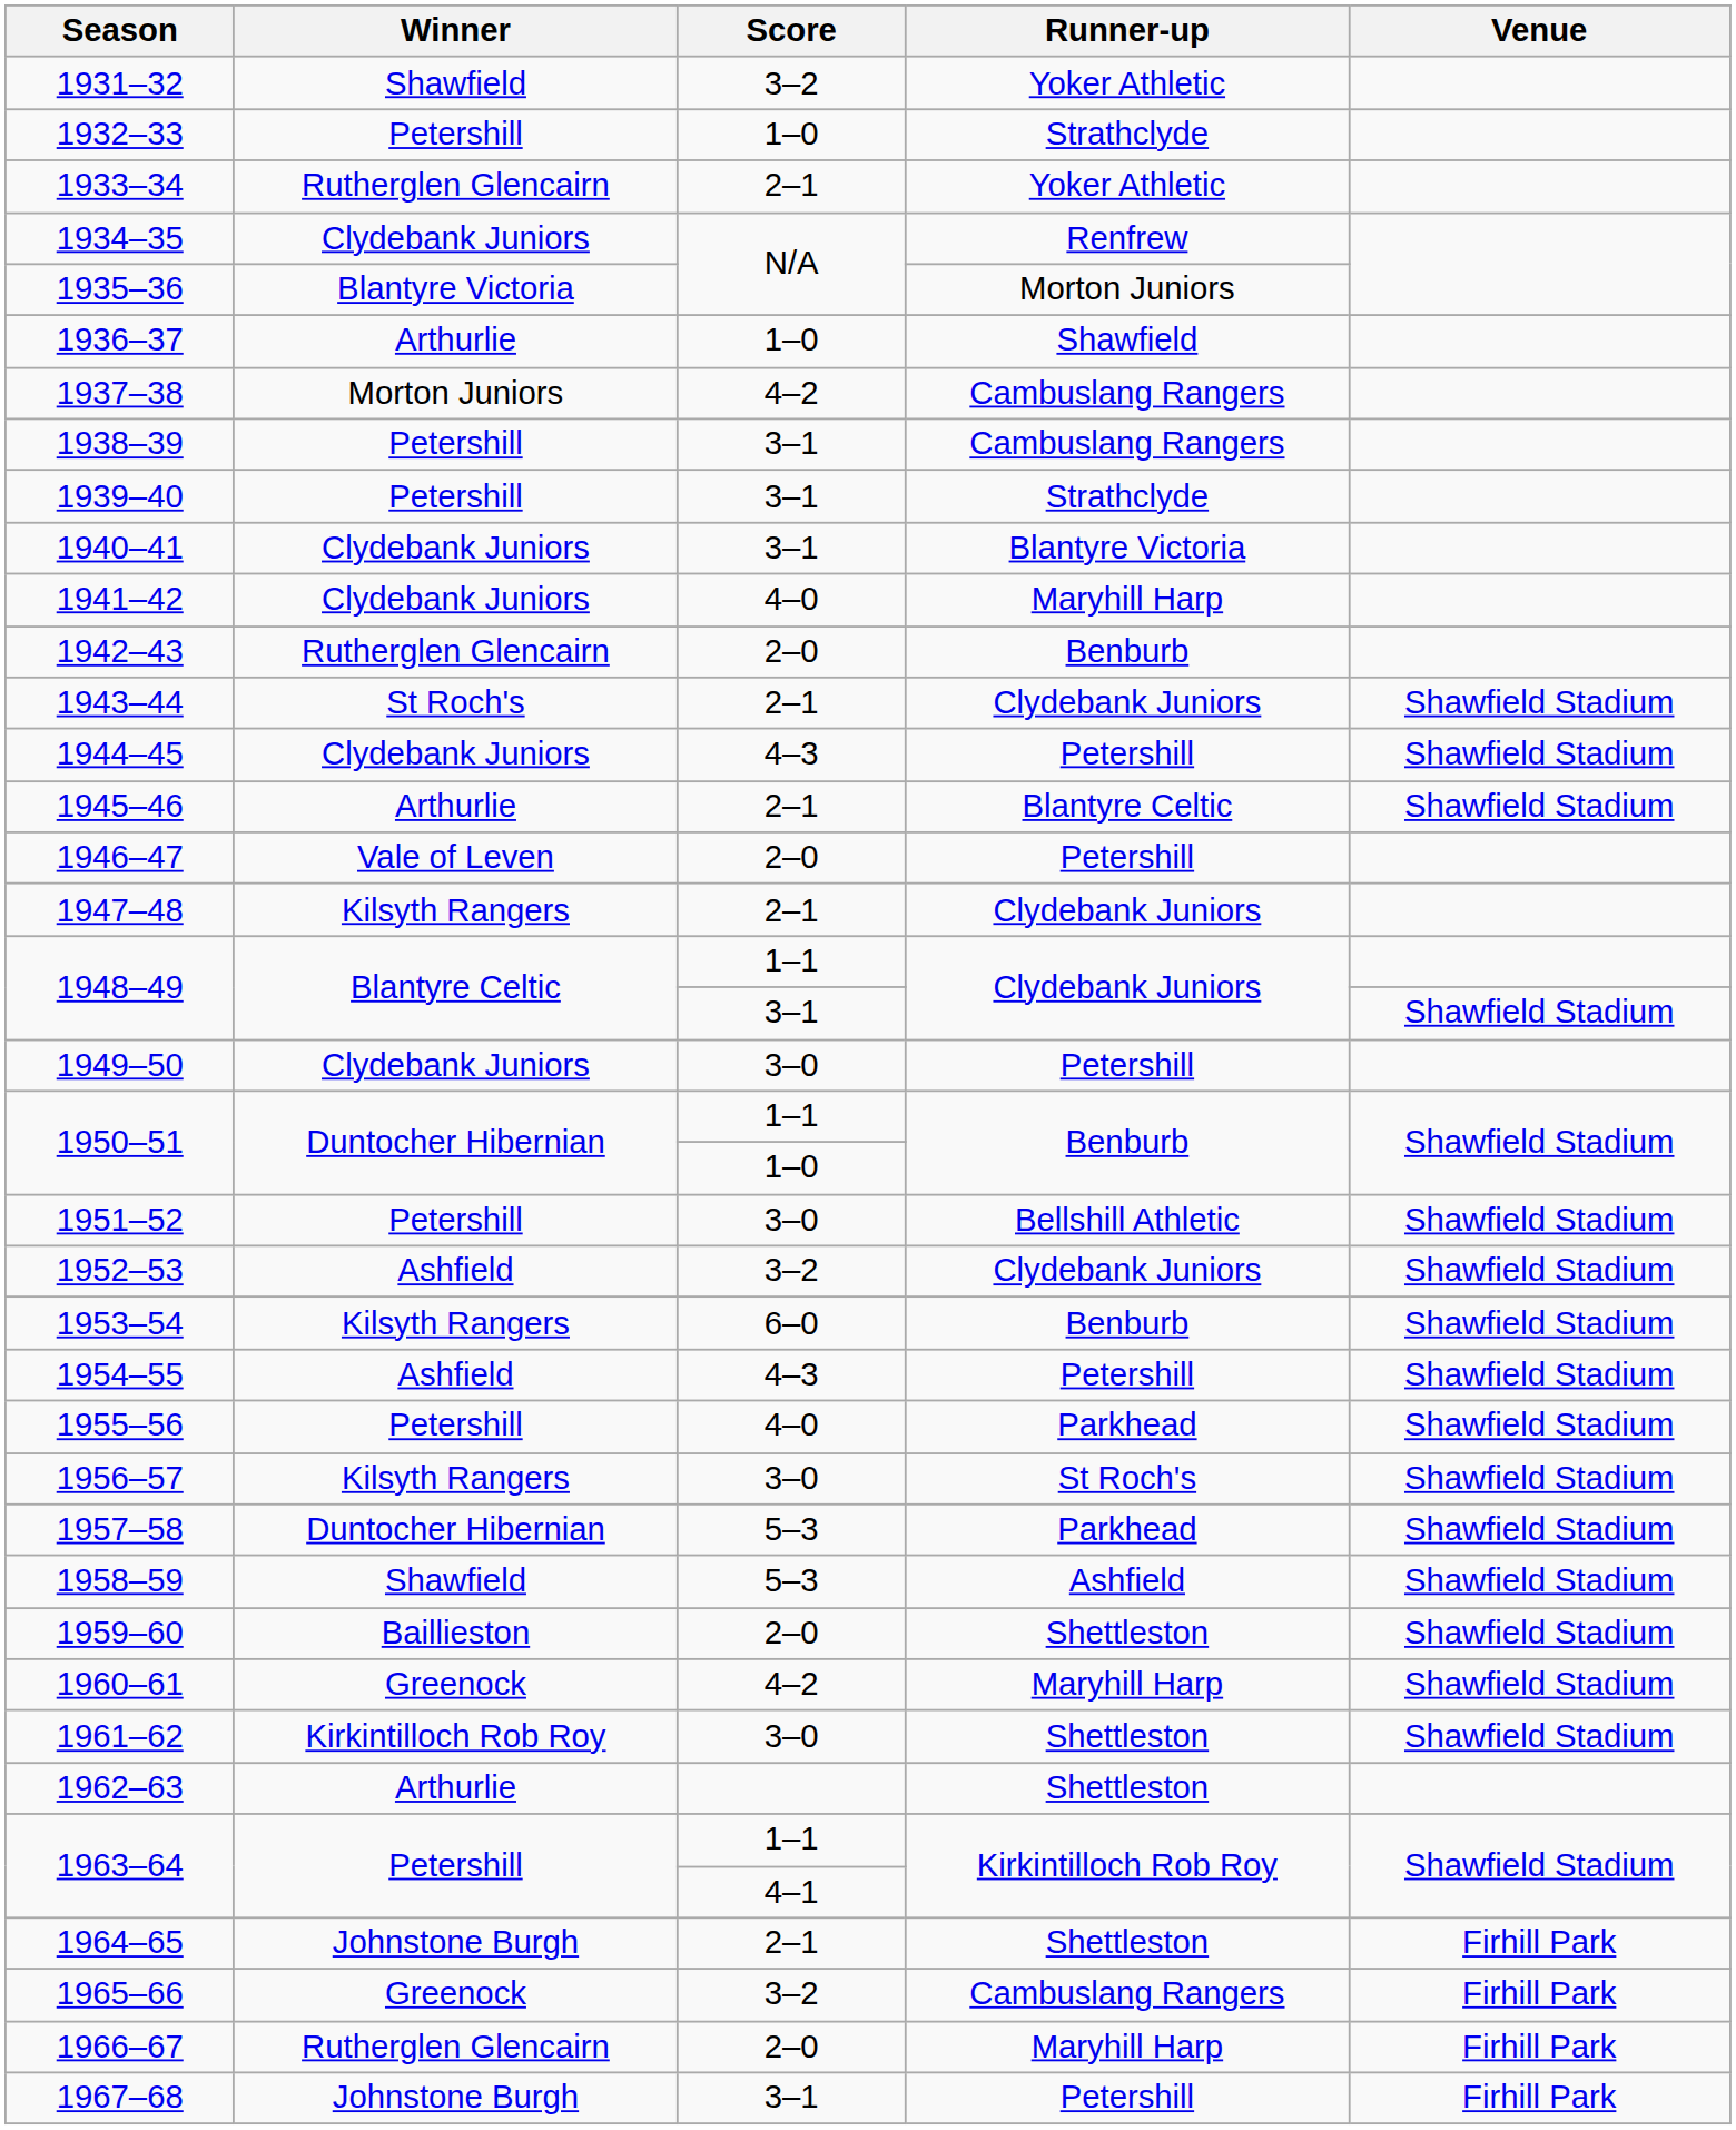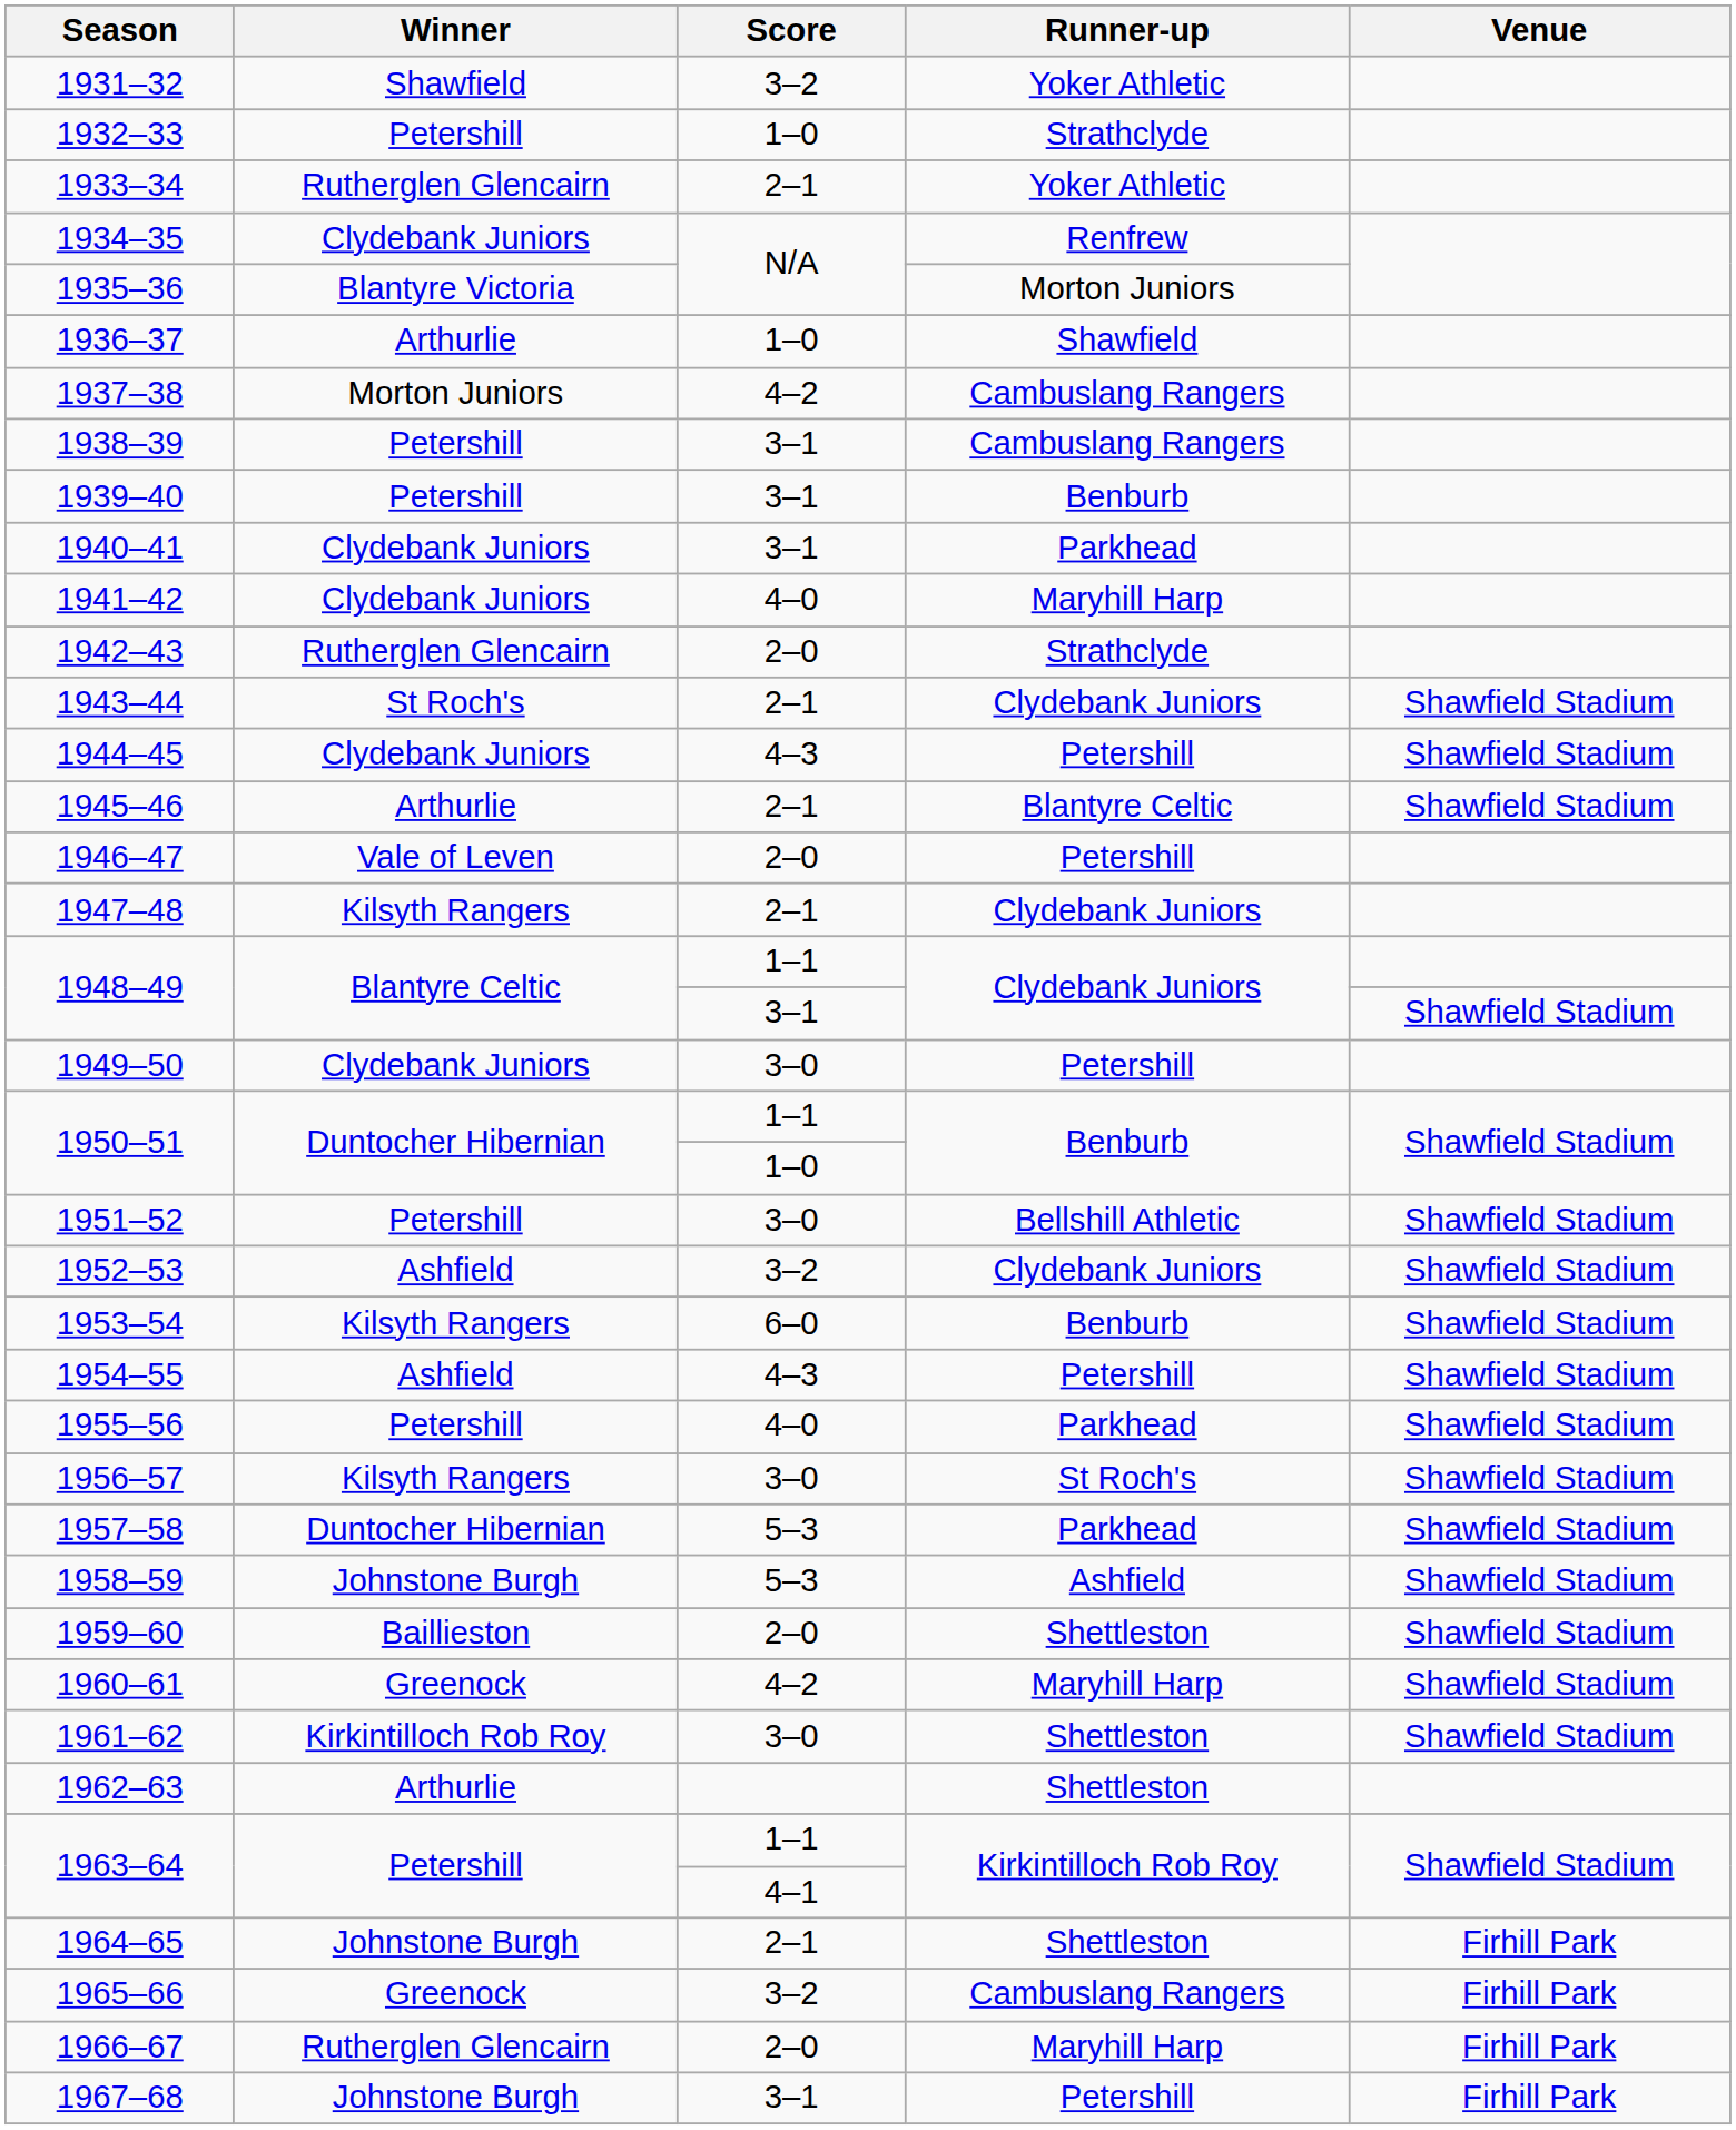1939–40 | Runner-up: Strathclyde -> Benburb
1940–41 | Runner-up: Blantyre Victoria -> Parkhead
1942–43 | Runner-up: Benburb -> Strathclyde
1958–59 | Winner: Shawfield -> Johnstone Burgh
